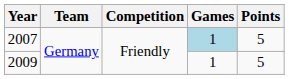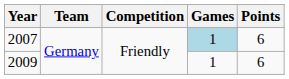2007 | Points: 5 -> 6
2009 | Points: 5 -> 6
